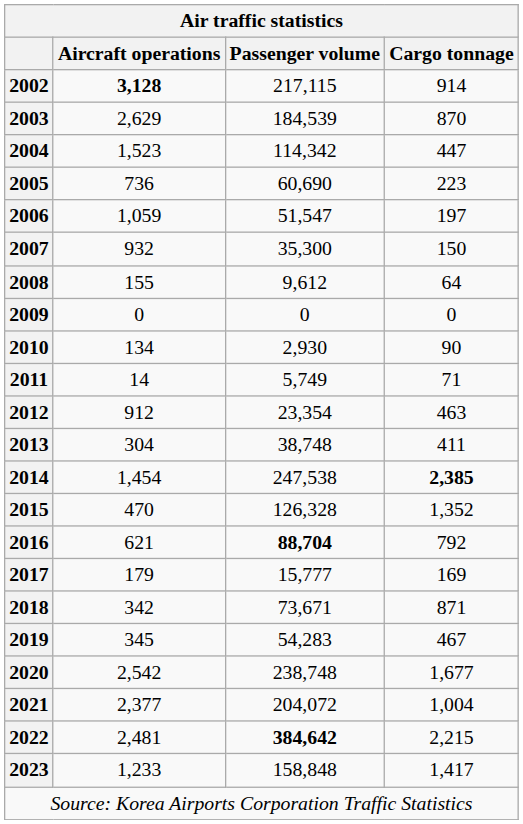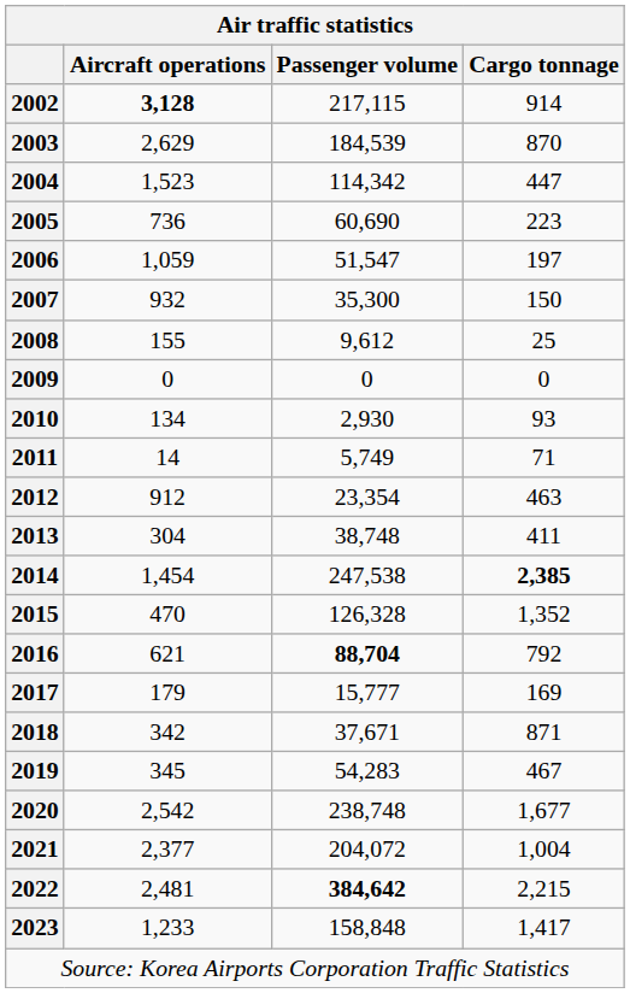2008 | Cargo tonnage: 64 -> 25
2010 | Cargo tonnage: 90 -> 93
2018 | Passenger volume: 73,671 -> 37,671
